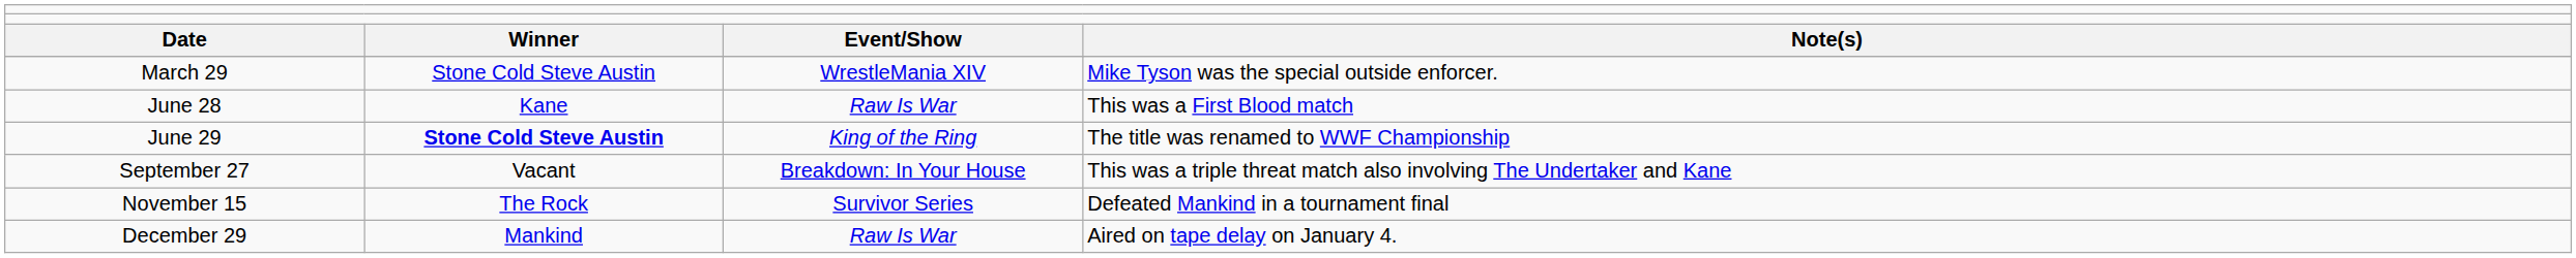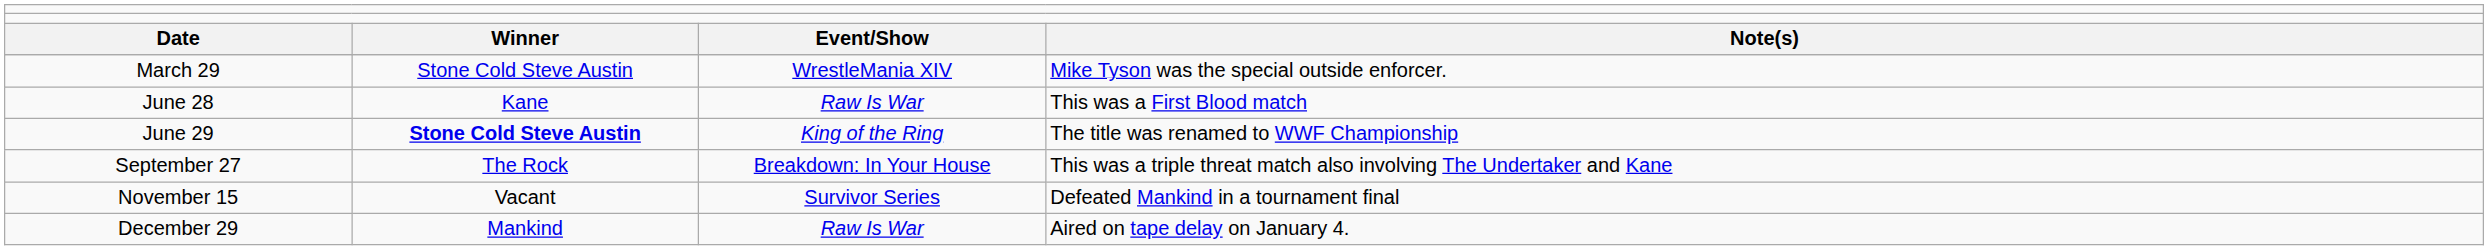September 27 | column 2: Vacant -> The Rock
November 15 | column 2: The Rock -> Vacant
